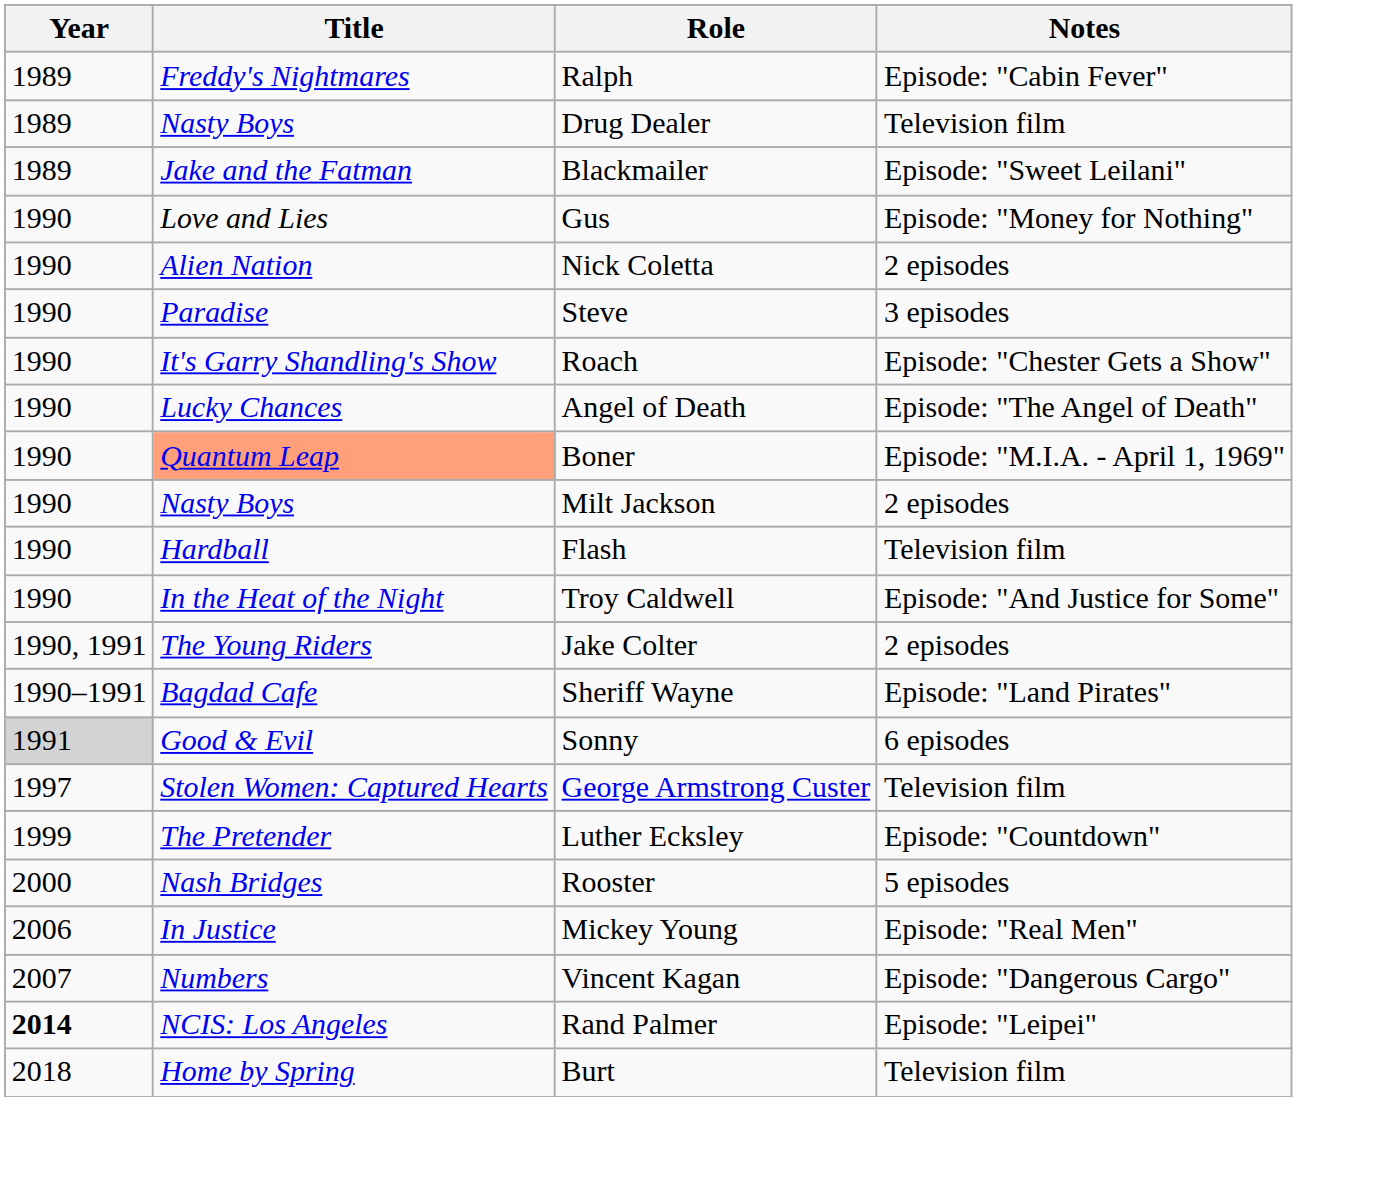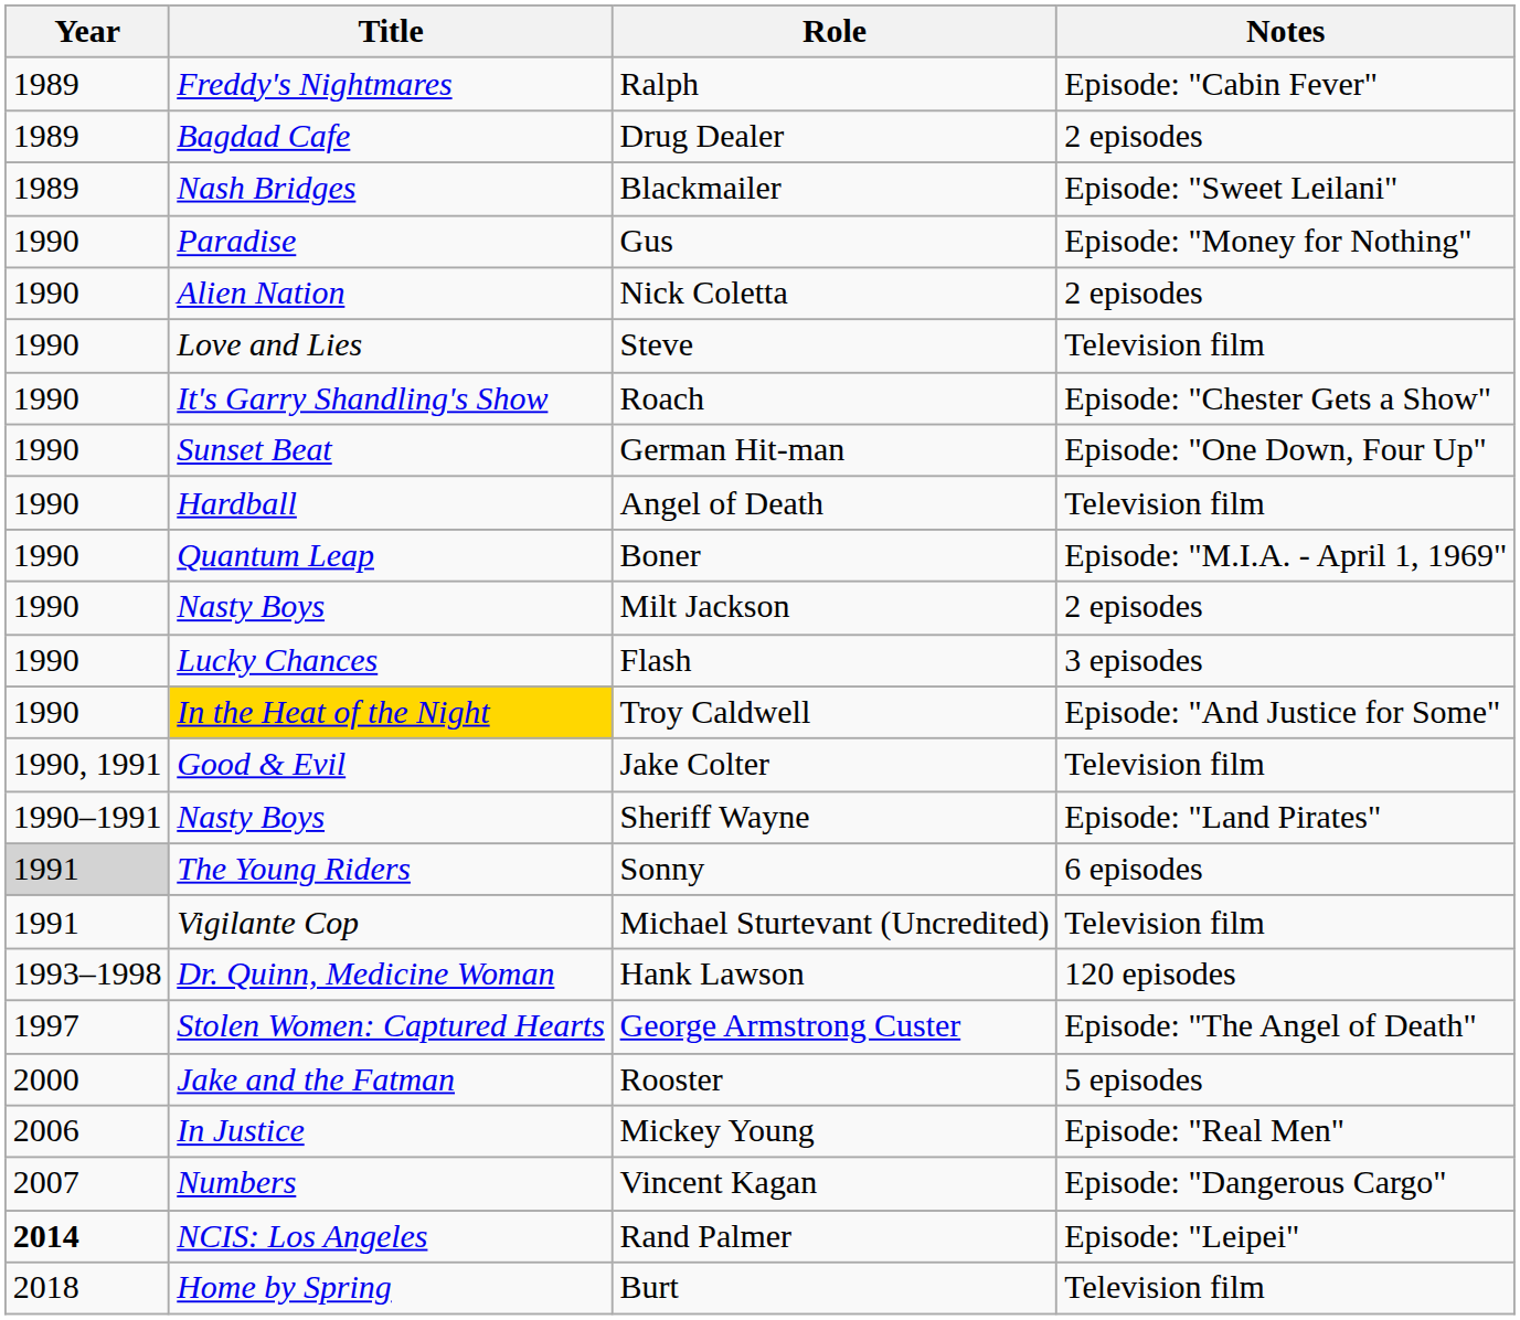Drug Dealer | Title: Nasty Boys -> Bagdad Cafe
Drug Dealer | Notes: Television film -> 2 episodes
Blackmailer | Title: Jake and the Fatman -> Nash Bridges
Gus | Title: Love and Lies -> Paradise
Steve | Title: Paradise -> Love and Lies
Steve | Notes: 3 episodes -> Television film
+ row: 1990 | Sunset Beat | German Hit-man | Episode: "One Down, Four Up"
Angel of Death | Title: Lucky Chances -> Hardball
Angel of Death | Notes: Episode: "The Angel of Death" -> Television film
Boner | Title: lightsalmon background -> no background
Flash | Title: Hardball -> Lucky Chances
Flash | Notes: Television film -> 3 episodes
Troy Caldwell | Title: no background -> gold background
Jake Colter | Title: The Young Riders -> Good & Evil
Jake Colter | Notes: 2 episodes -> Television film
Sheriff Wayne | Title: Bagdad Cafe -> Nasty Boys
Sonny | Title: Good & Evil -> The Young Riders
+ row: 1991 | Vigilante Cop | Michael Sturtevant (Uncredited) | Television film
+ row: 1993–1998 | Dr. Quinn, Medicine Woman | Hank Lawson | 120 episodes
George Armstrong Custer | Notes: Television film -> Episode: "The Angel of Death"
- row: 1999 | The Pretender | Luther Ecksley | Episode: "Countdown"
Rooster | Title: Nash Bridges -> Jake and the Fatman
